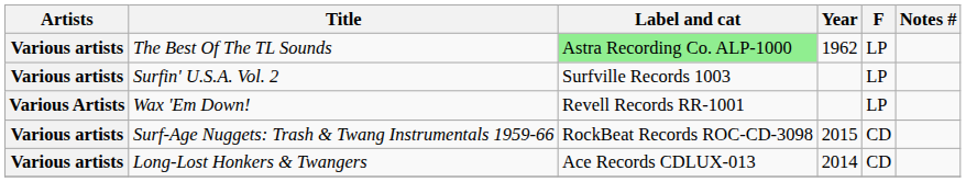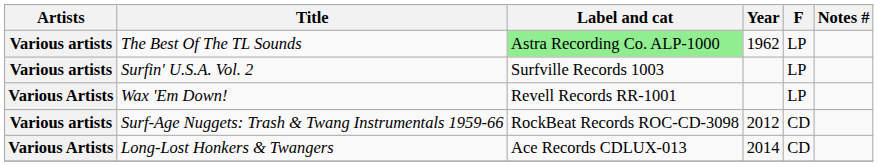Surf-Age Nuggets: Trash & Twang Instrumentals 1959-66 | Year: 2015 -> 2012
Long-Lost Honkers & Twangers | Artists: Various artists -> Various Artists
